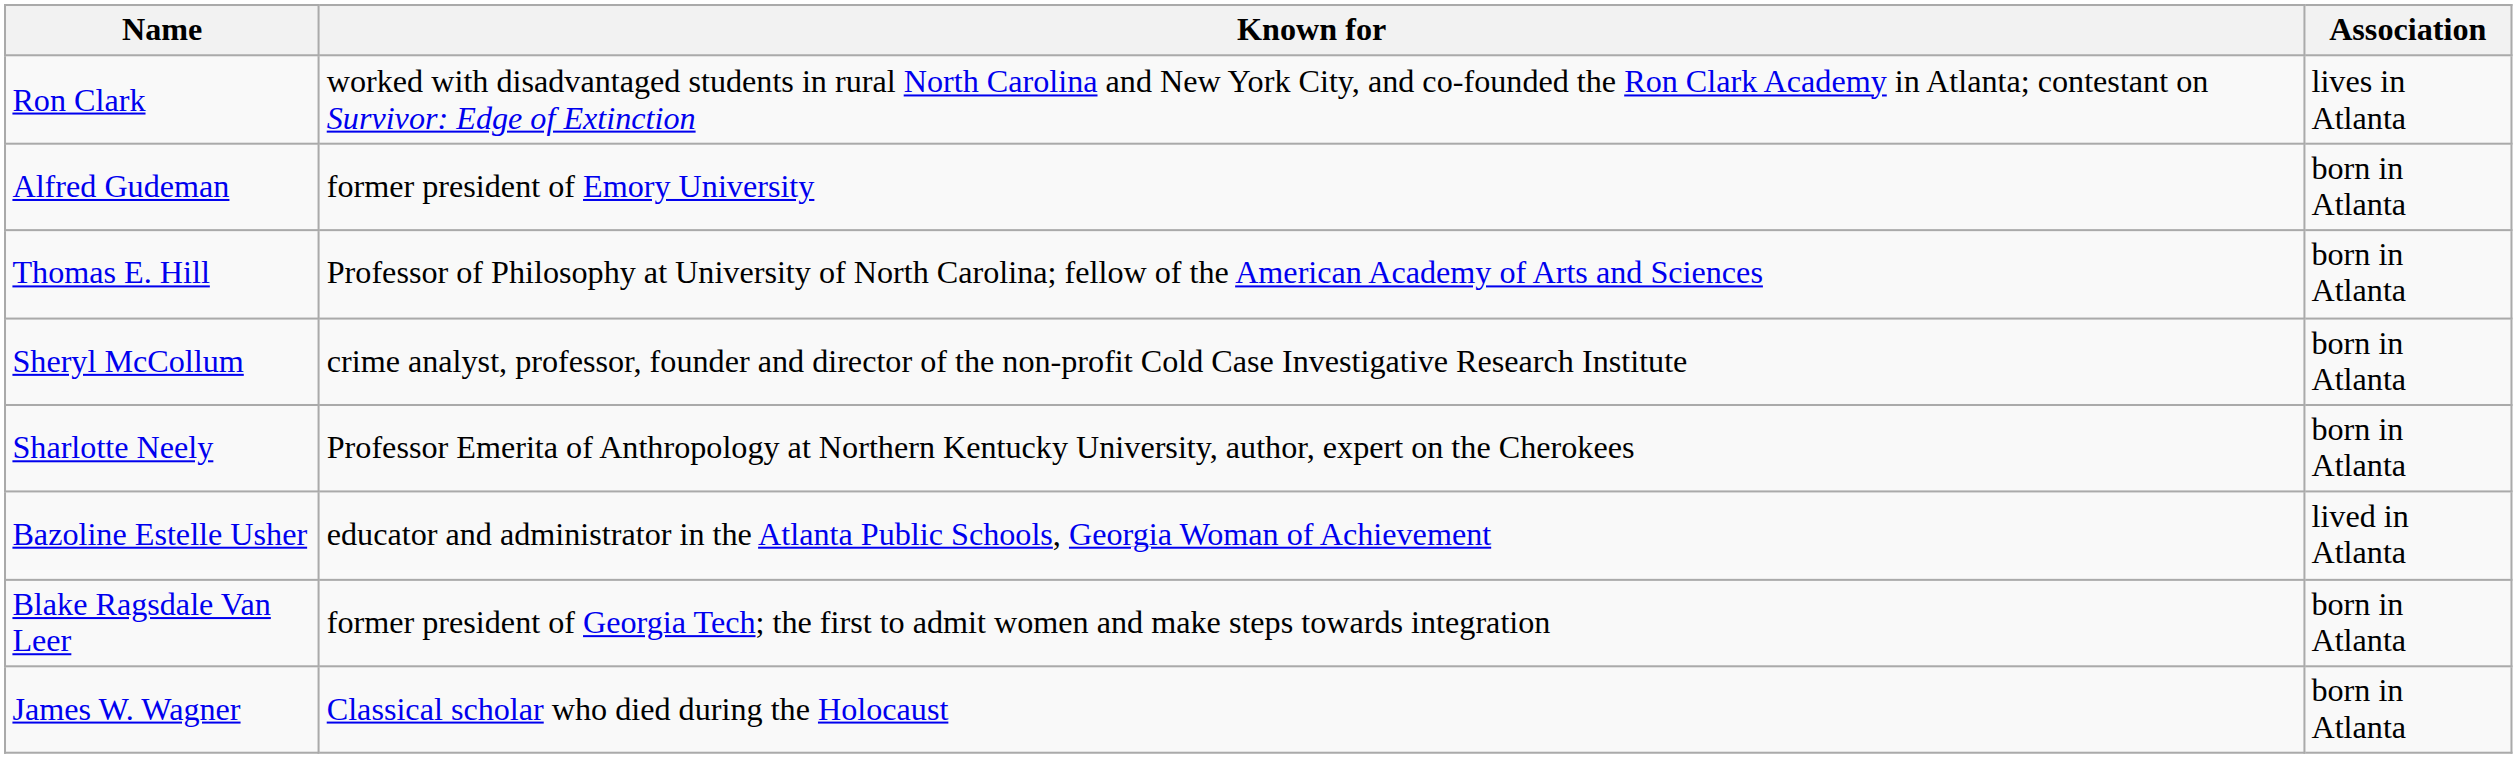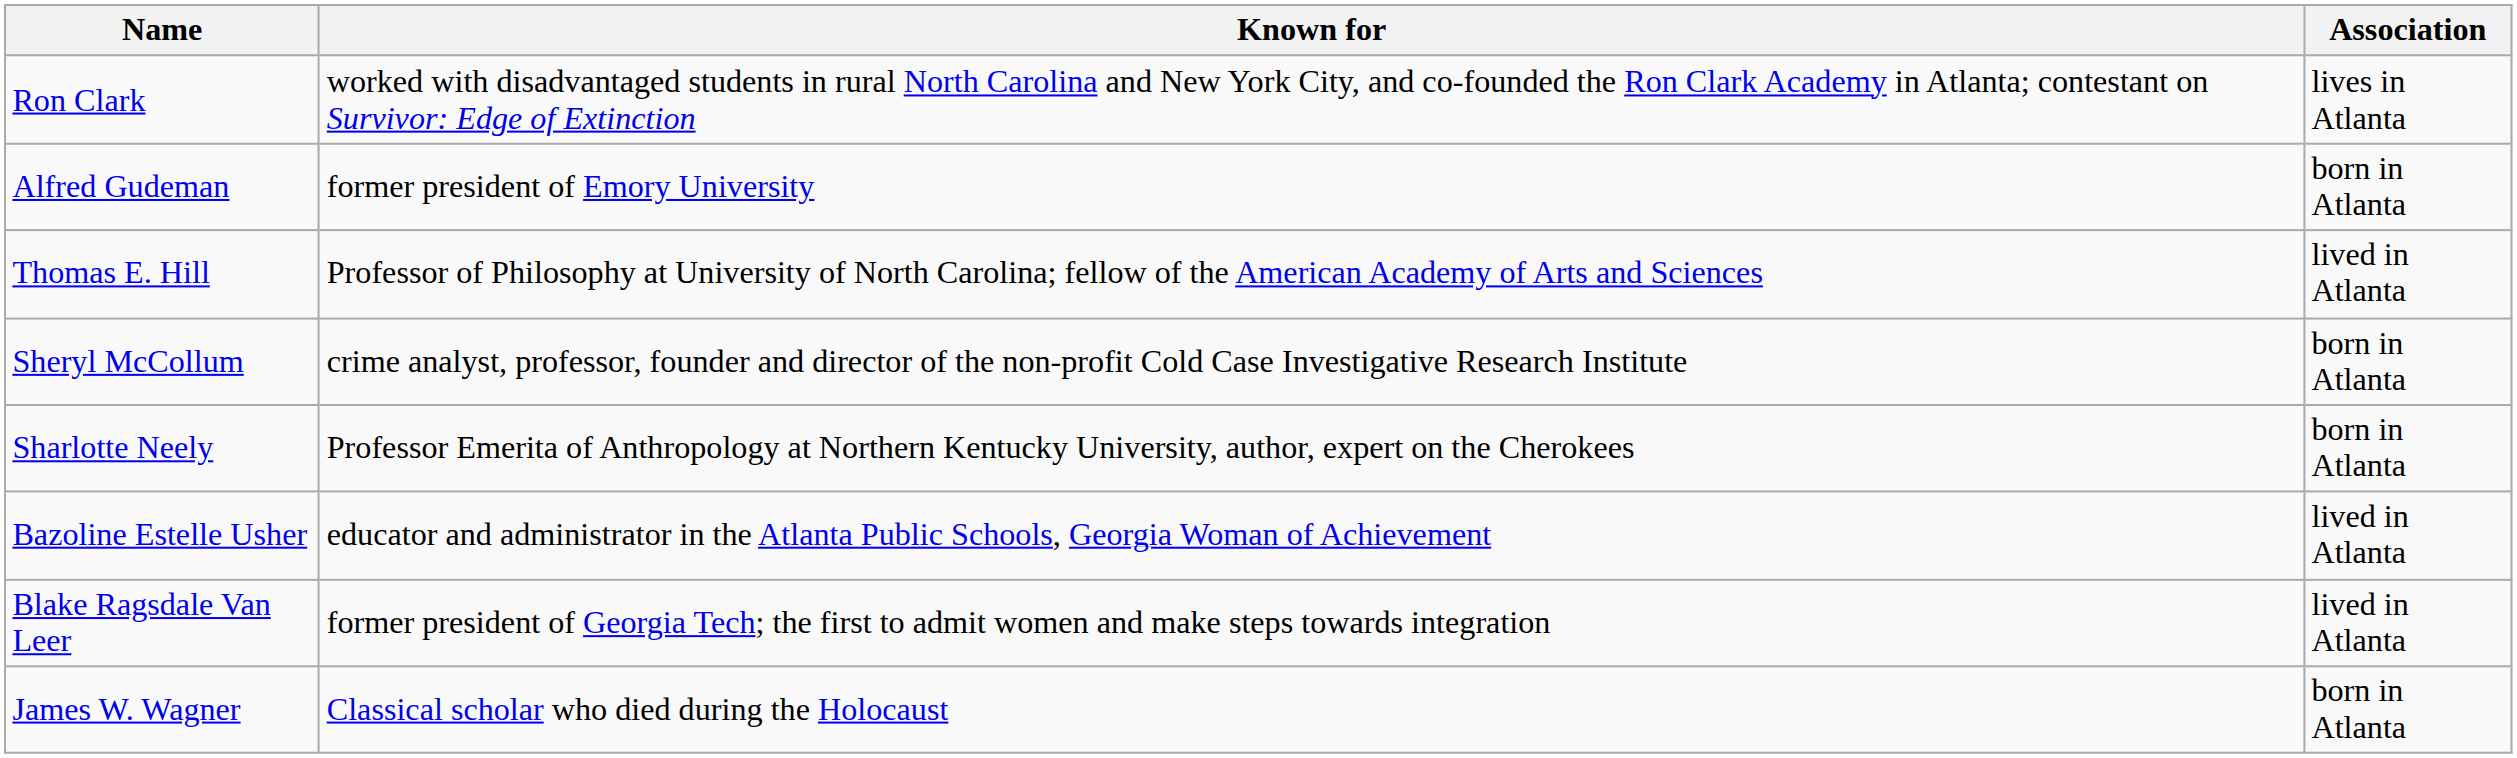Thomas E. Hill | Association: born in Atlanta -> lived in Atlanta
Blake Ragsdale Van Leer | Association: born in Atlanta -> lived in Atlanta
